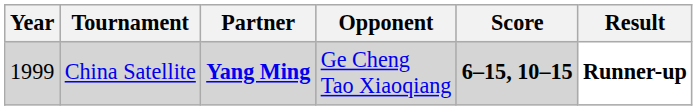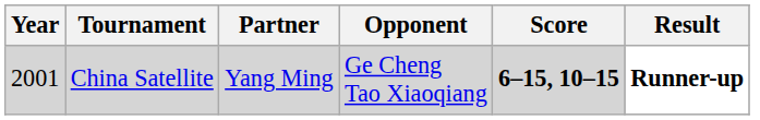China Satellite | Year: 1999 -> 2001
China Satellite | Partner: bold -> normal
